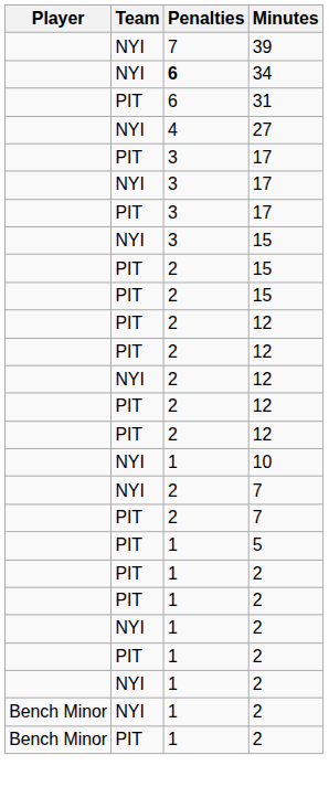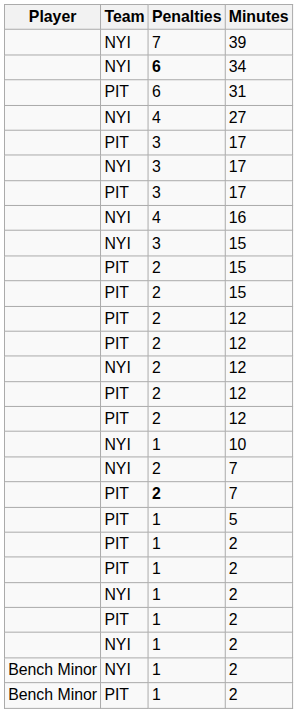+ row: NYI | 4 | 16
PIT / 7 | Penalties: normal -> bold
